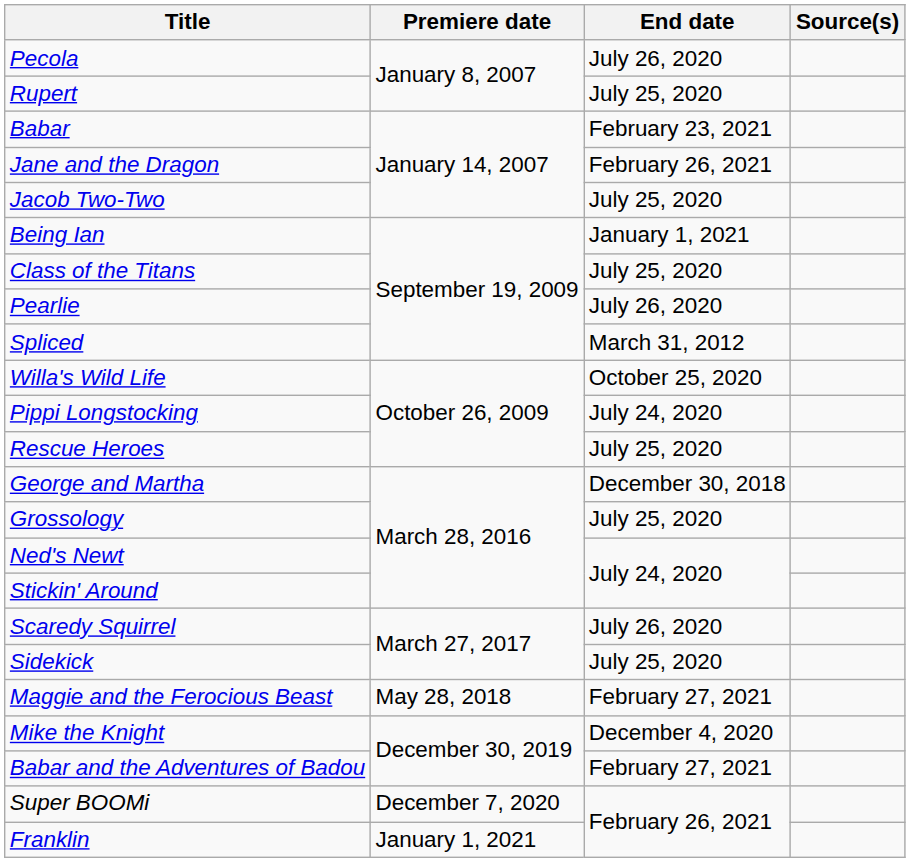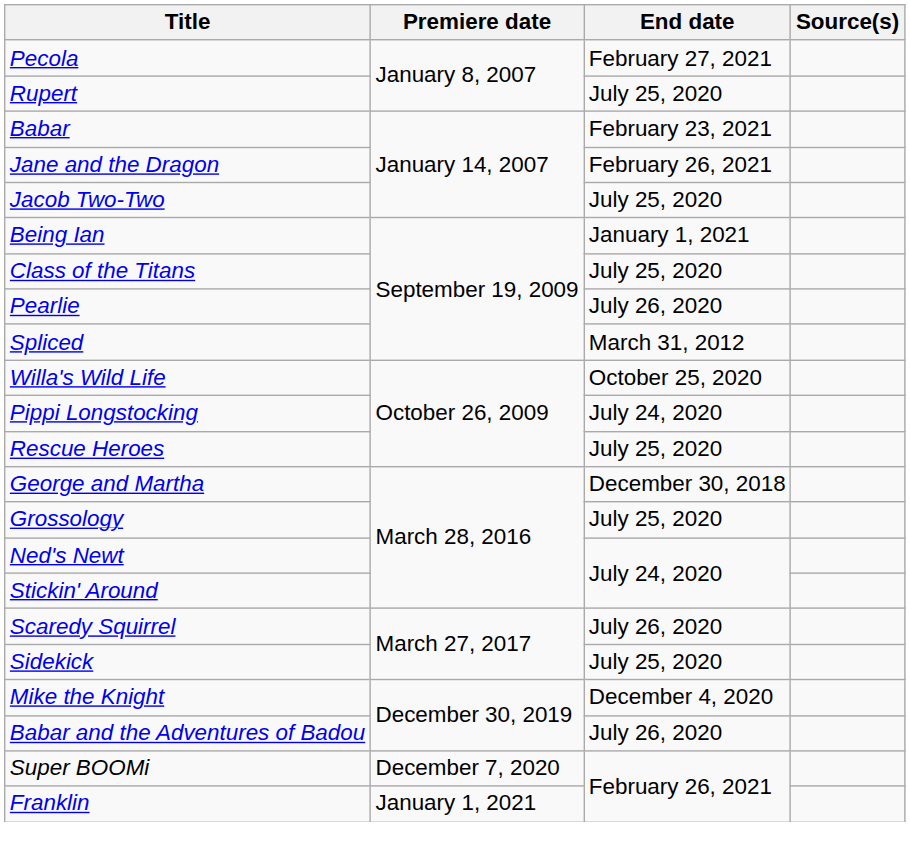Pecola | End date: July 26, 2020 -> February 27, 2021
- row: Maggie and the Ferocious Beast | May 28, 2018 | February 27, 2021
Babar and the Adventures of Badou | End date: February 27, 2021 -> July 26, 2020
